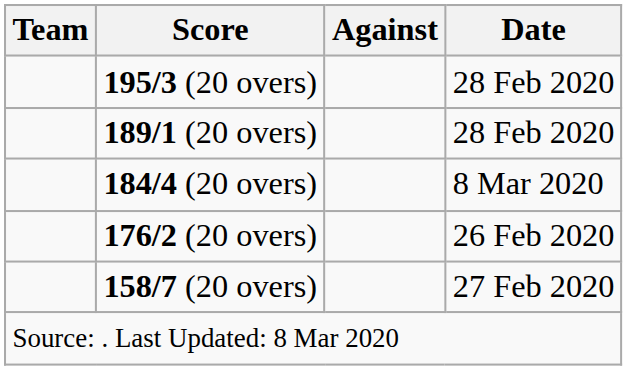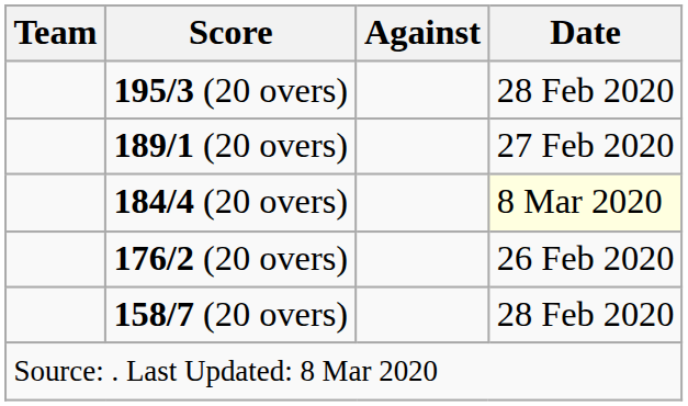189/1 (20 overs) | Date: 28 Feb 2020 -> 27 Feb 2020
184/4 (20 overs) | Date: no background -> lightyellow background
158/7 (20 overs) | Date: 27 Feb 2020 -> 28 Feb 2020
